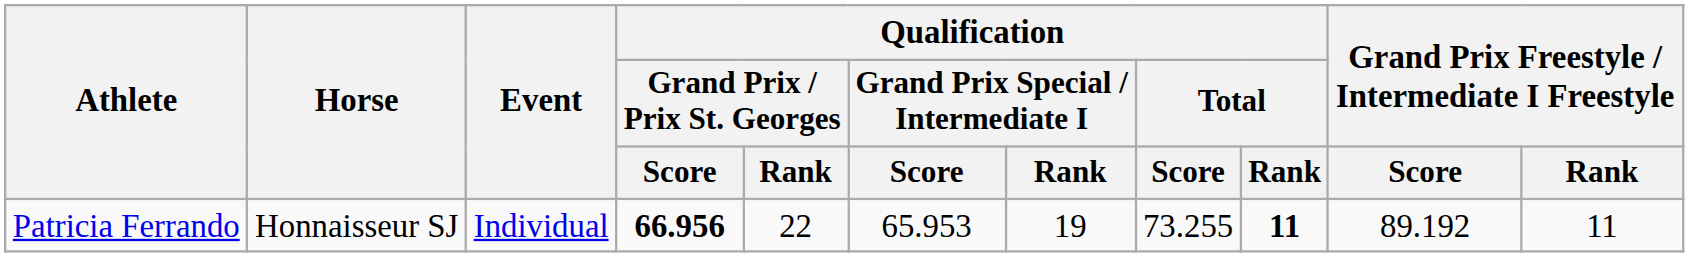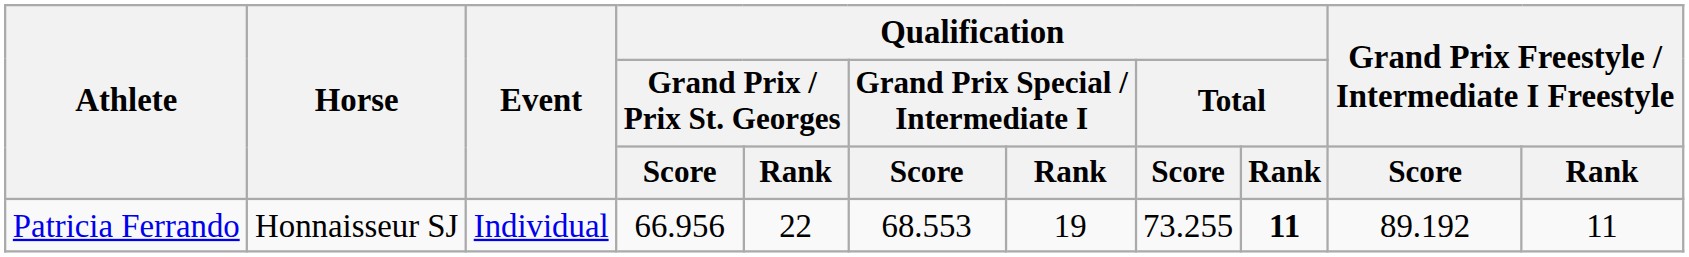Patricia Ferrando | Qualification / Grand Prix / Prix St. Georges / Score: bold -> normal
Patricia Ferrando | Qualification / Grand Prix Special / Intermediate I / Score: 65.953 -> 68.553
